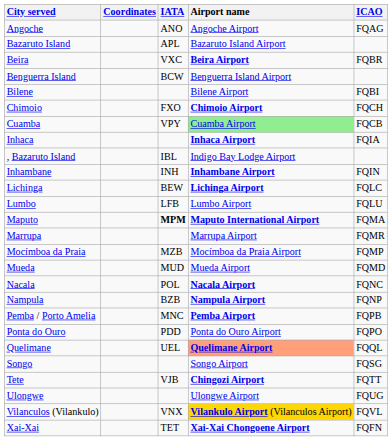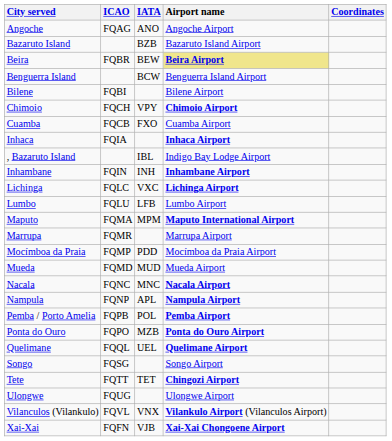columns swapped: ICAO <-> Coordinates
Bazaruto Island | IATA: APL -> BZB
Beira | IATA: VXC -> BEW
Beira | Airport name: no background -> khaki background
Chimoio | IATA: FXO -> VPY
Cuamba | IATA: VPY -> FXO
Cuamba | Airport name: lightgreen background -> no background
Lichinga | IATA: BEW -> VXC
Maputo | IATA: bold -> normal
Mocímboa da Praia | IATA: MZB -> PDD
Nacala | IATA: POL -> MNC
Nampula | IATA: BZB -> APL
Pemba / Porto Amelia | IATA: MNC -> POL
Ponta do Ouro | IATA: PDD -> MZB
Ponta do Ouro | Airport name: normal -> bold
Quelimane | Airport name: lightsalmon background -> no background
Tete | IATA: VJB -> TET
Vilanculos (Vilankulo) | Airport name: gold background -> no background
Xai-Xai | IATA: TET -> VJB
